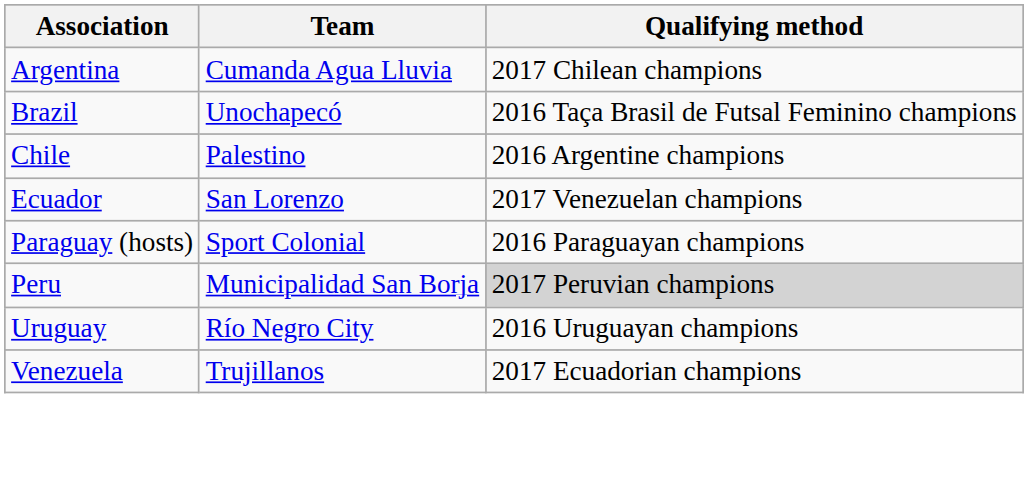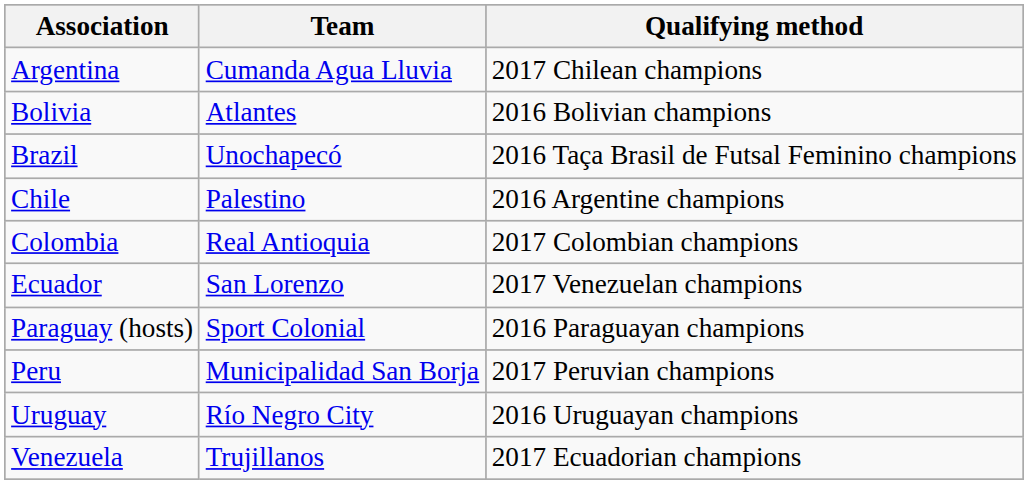+ row: Bolivia | Atlantes | 2016 Bolivian champions
+ row: Colombia | Real Antioquia | 2017 Colombian champions
Peru | Qualifying method: lightgrey background -> no background
